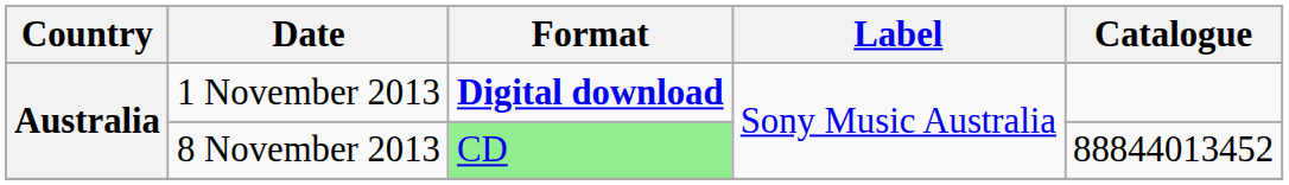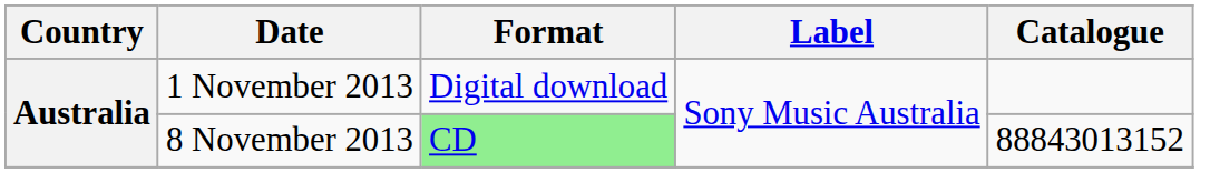1 November 2013 | Format: bold -> normal
8 November 2013 | Catalogue: 88844013452 -> 88843013152
